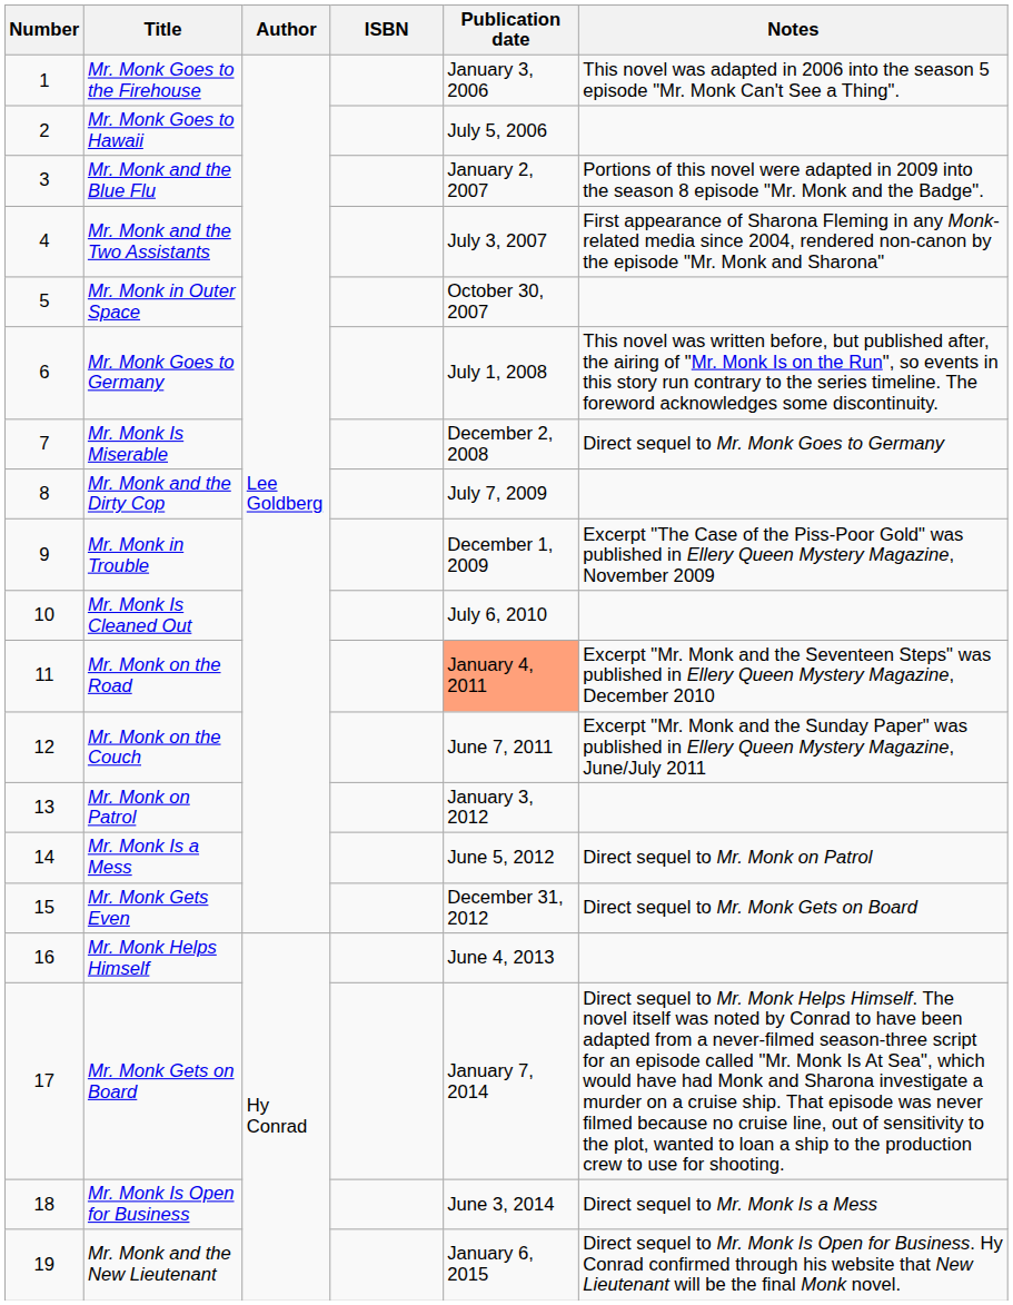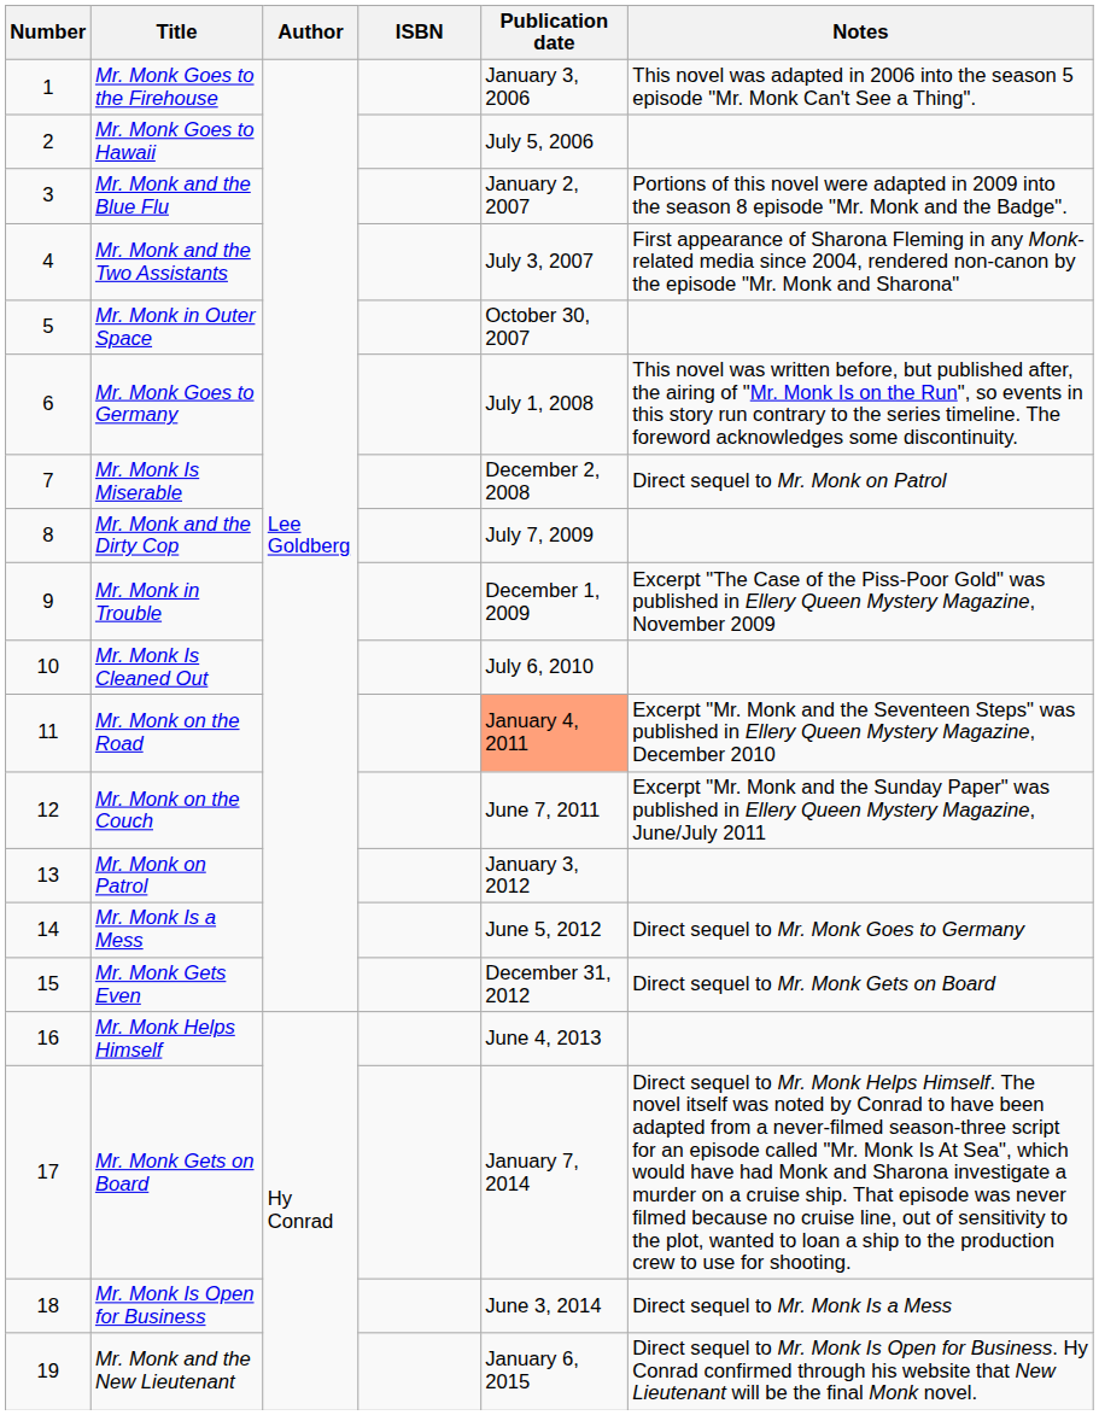Mr. Monk Is Miserable | Notes: Direct sequel to Mr. Monk Goes to Germany -> Direct sequel to Mr. Monk on Patrol
Mr. Monk Is a Mess | Notes: Direct sequel to Mr. Monk on Patrol -> Direct sequel to Mr. Monk Goes to Germany
